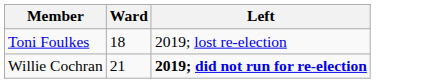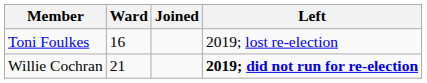+ column: Joined
Toni Foulkes | Ward: 18 -> 16
